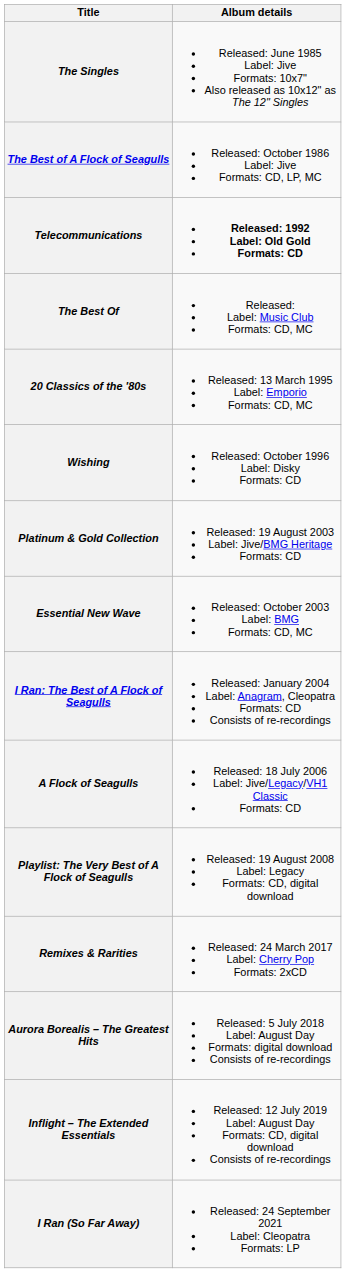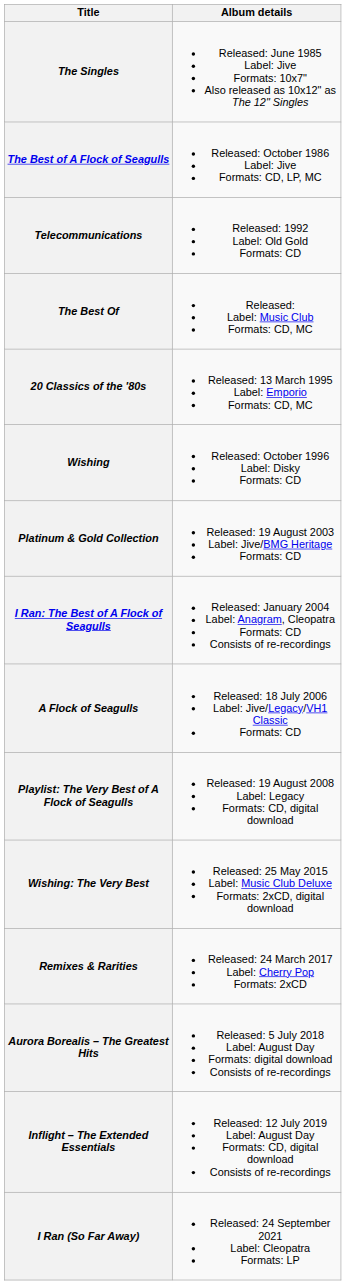Telecommunications | Album details: bold -> normal
- row: Essential New Wave | Released: October 2003 Label: BMG Formats: CD, MC
+ row: Wishing: The Very Best | Released: 25 May 2015 Label: Music Club Deluxe Formats: 2xCD, digital download
